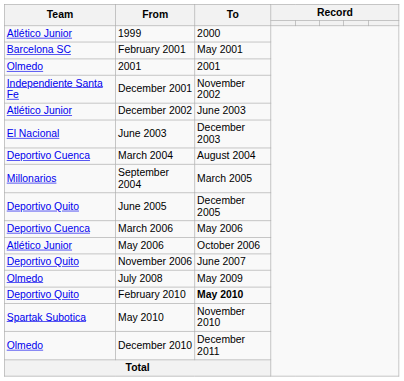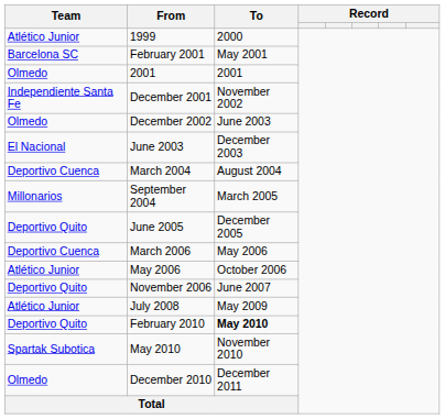December 2002 | Team: Atlético Junior -> Olmedo
July 2008 | Team: Olmedo -> Atlético Junior
